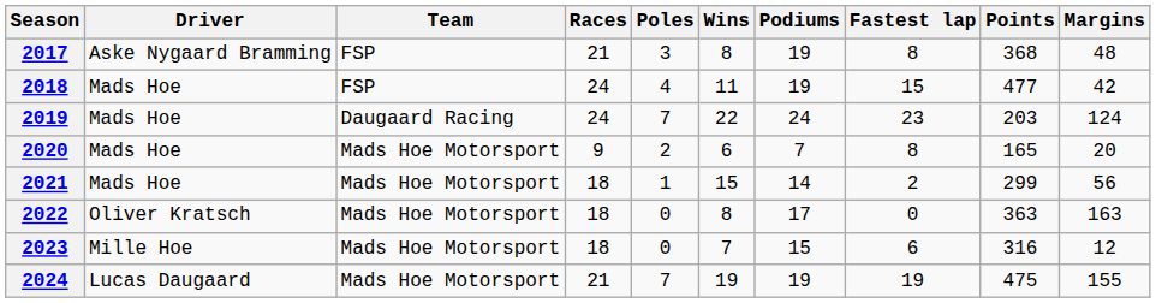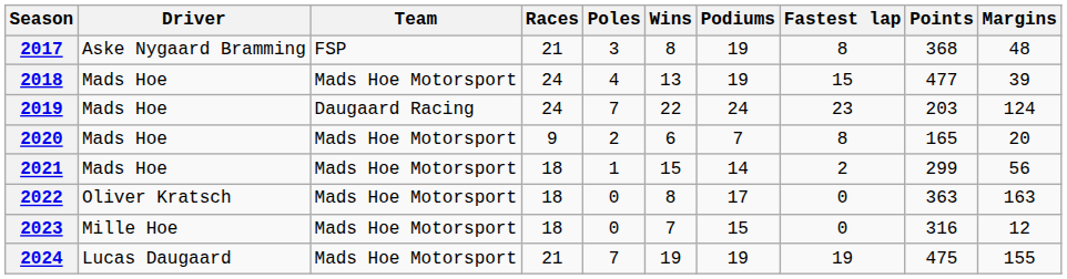2018 | Team: FSP -> Mads Hoe Motorsport
2018 | Wins: 11 -> 13
2018 | Margins: 42 -> 39
2023 | Fastest lap: 6 -> 0
